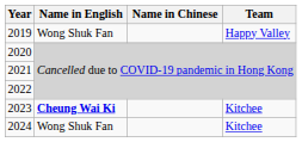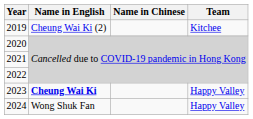2019 | Name in English: Wong Shuk Fan -> Cheung Wai Ki (2)
2019 | Team: Happy Valley -> Kitchee
2023 | Team: Kitchee -> Happy Valley
2024 | Team: Kitchee -> Happy Valley
